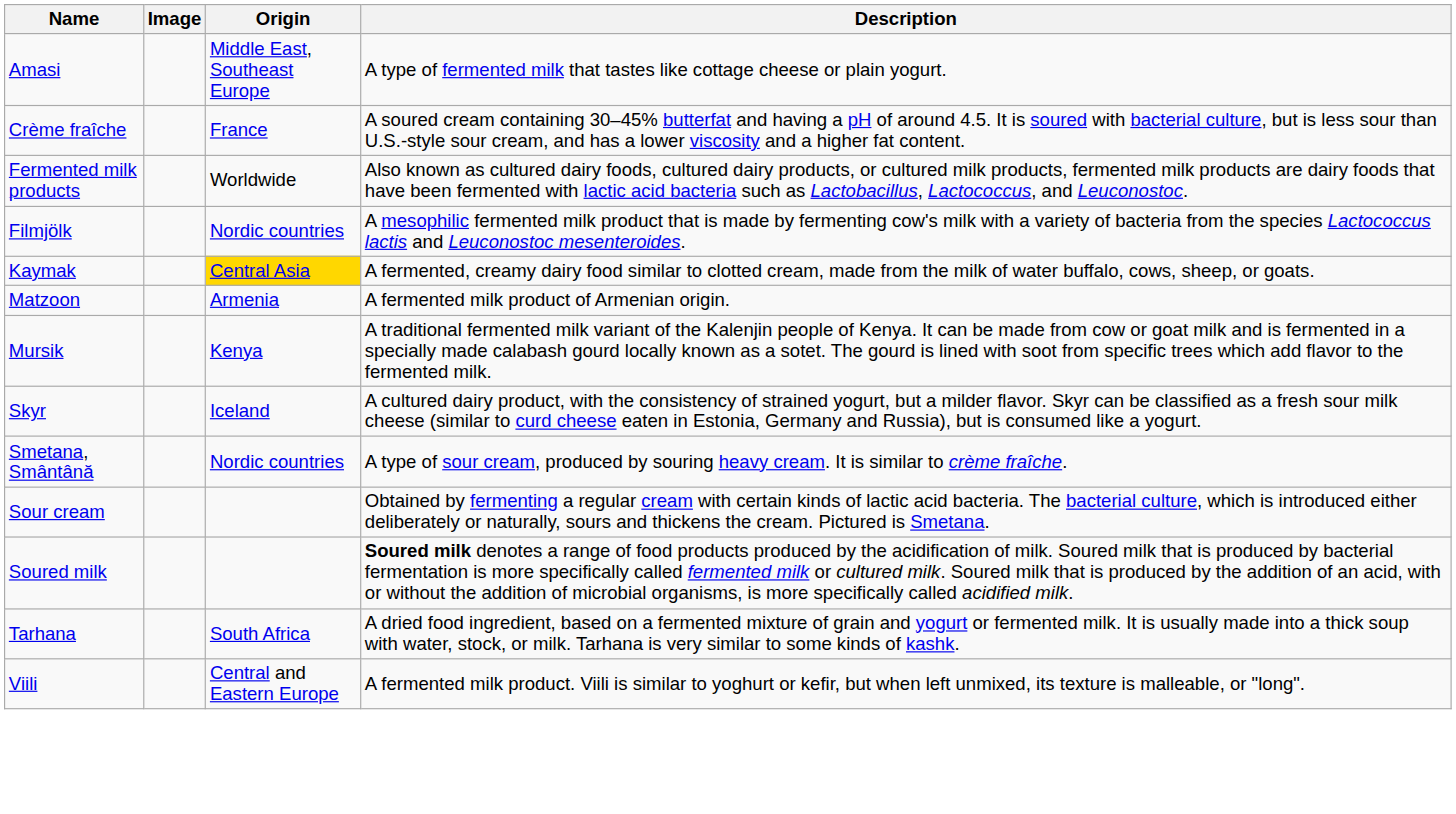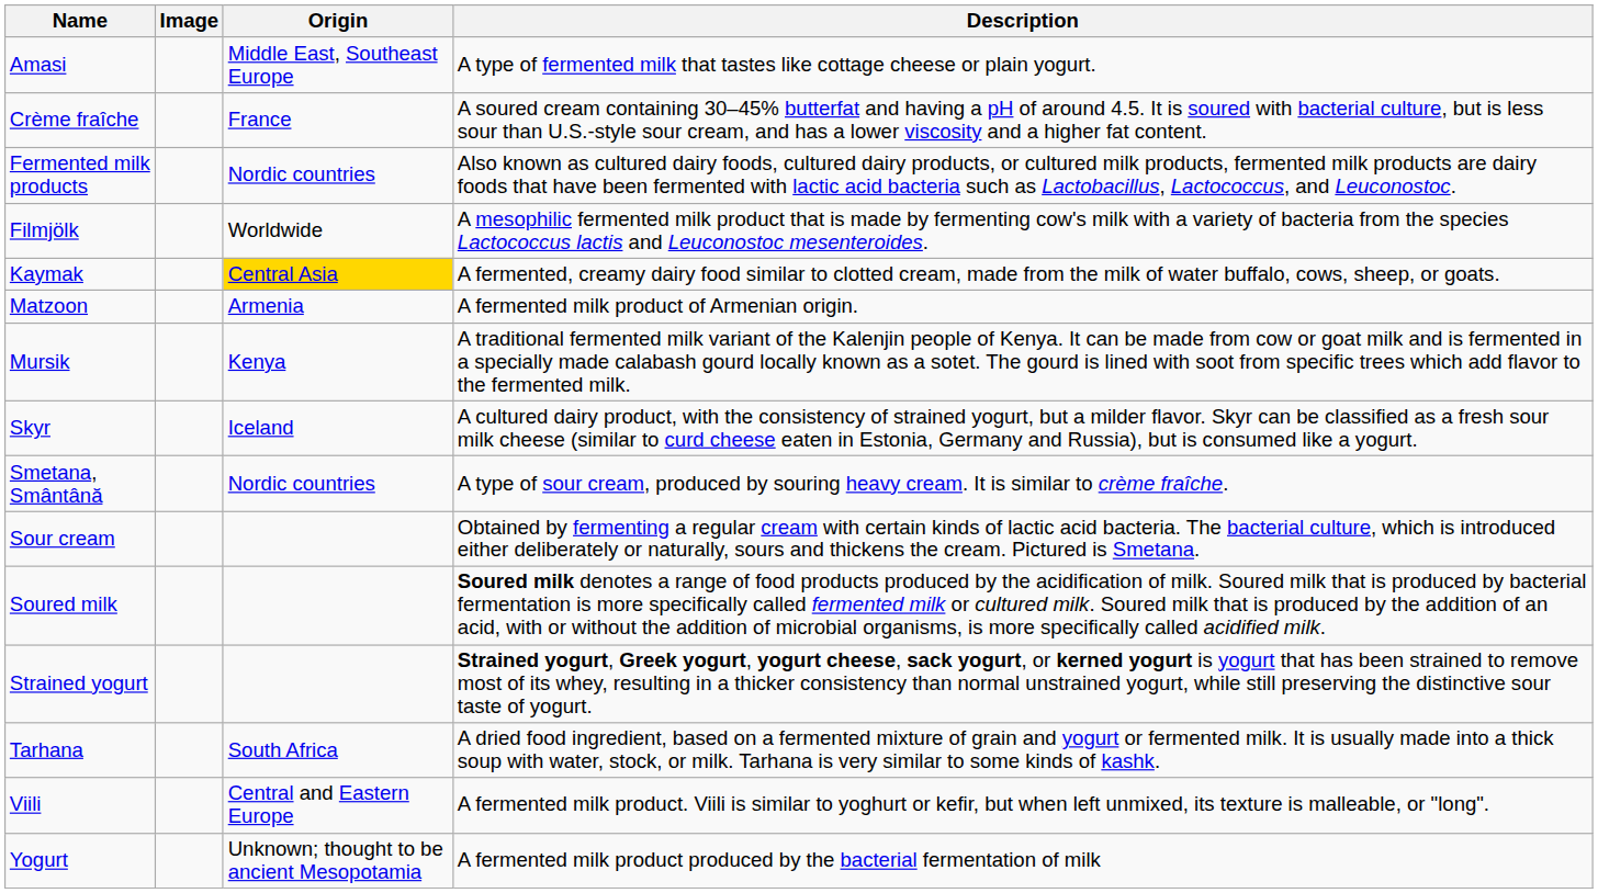Fermented milk products | Origin: Worldwide -> Nordic countries
Filmjölk | Origin: Nordic countries -> Worldwide
+ row: Strained yogurt | Strained yogurt, Greek yogurt, yogurt cheese, sack yogurt, or kerned yogurt is yogurt that has been strained to remove most of its whey, resulting in a thicker consistency than normal unstrained yogurt, while still preserving the distinctive sour taste of yogurt.
+ row: Yogurt | Unknown; thought to be ancient Mesopotamia | A fermented milk product produced by the bacterial fermentation of milk
